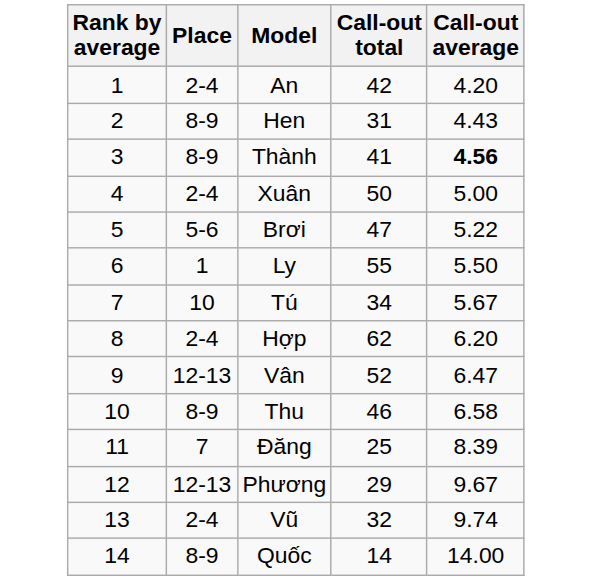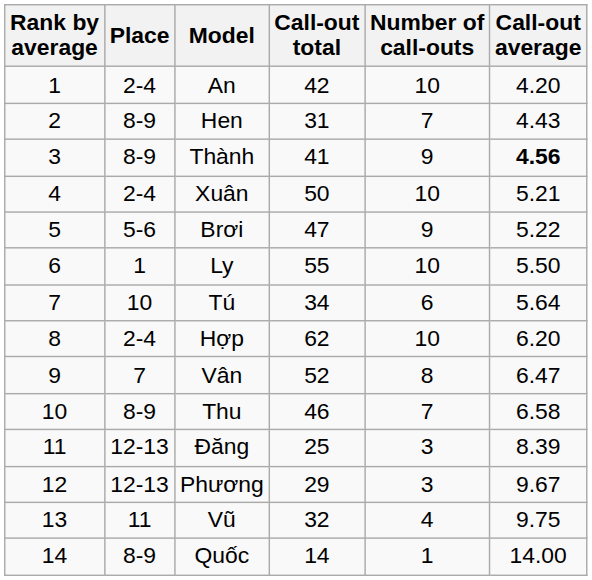+ column: Number of call-outs | 10 | 7 | 9 | 10 | 9 | 10 | 6 | 10 | 8 | 7 | 3 | 3 | 4 | 1
Xuân | Call-out average: 5.00 -> 5.21
Tú | Call-out average: 5.67 -> 5.64
Vân | Place: 12-13 -> 7
Đăng | Place: 7 -> 12-13
Vũ | Place: 2-4 -> 11
Vũ | Call-out average: 9.74 -> 9.75
